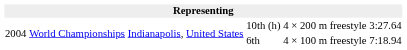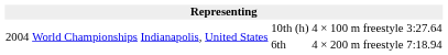10th (h) | column 5: 4 × 200 m freestyle -> 4 × 100 m freestyle
6th | column 5: 4 × 100 m freestyle -> 4 × 200 m freestyle
